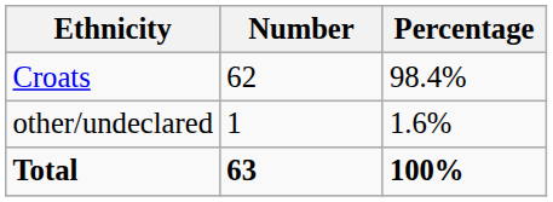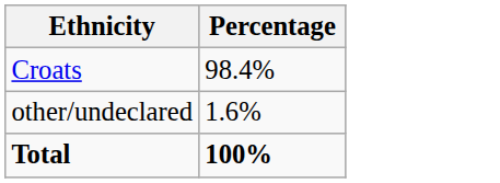- column: Number | 62 | 1 | 63
